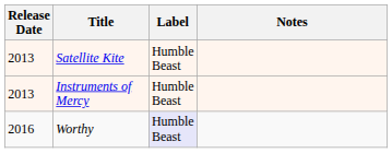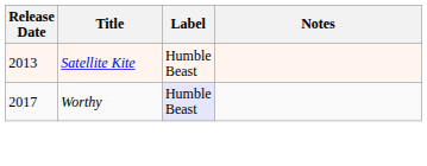- row: 2013 | Instruments of Mercy | Humble Beast
Worthy | Release Date: 2016 -> 2017
